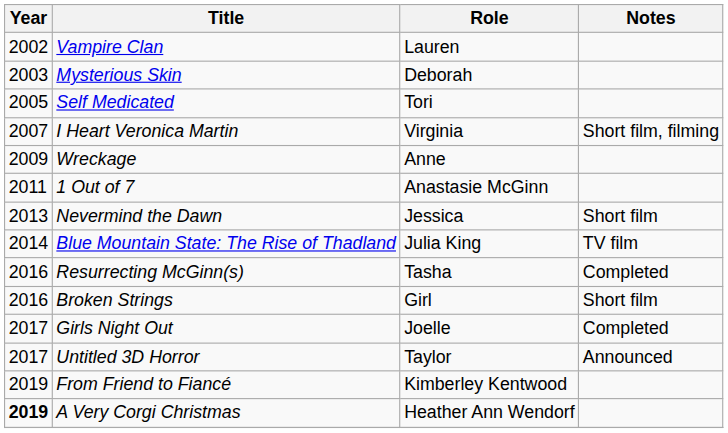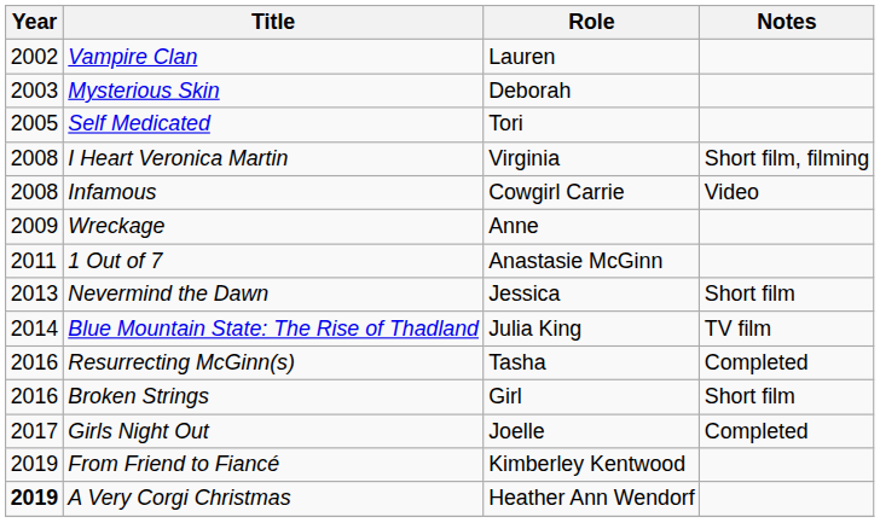I Heart Veronica Martin | Year: 2007 -> 2008
+ row: 2008 | Infamous | Cowgirl Carrie | Video
- row: 2017 | Untitled 3D Horror | Taylor | Announced
